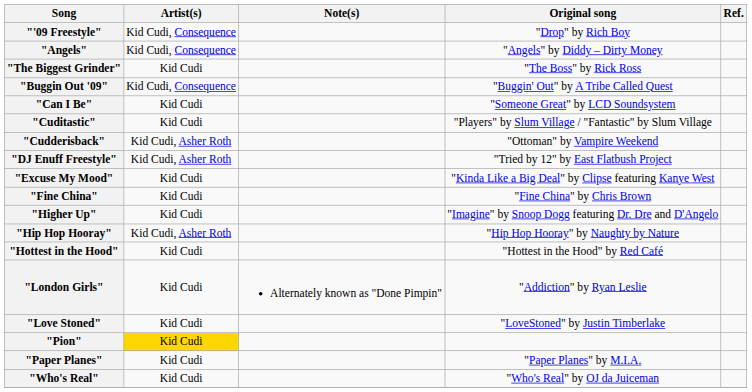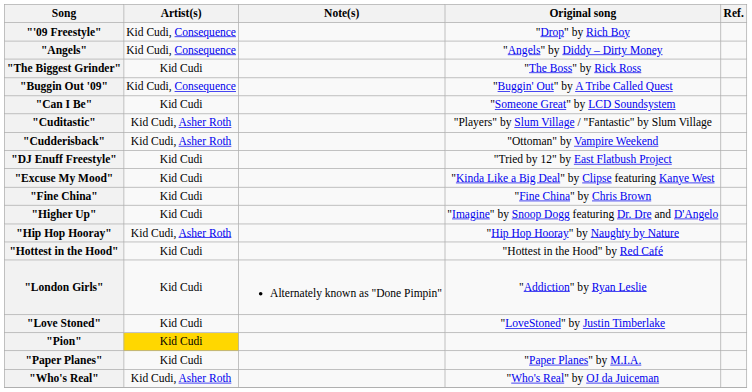"Cuditastic" | Artist(s): Kid Cudi -> Kid Cudi, Asher Roth
"DJ Enuff Freestyle" | Artist(s): Kid Cudi, Asher Roth -> Kid Cudi
"Who's Real" | Artist(s): Kid Cudi -> Kid Cudi, Asher Roth
